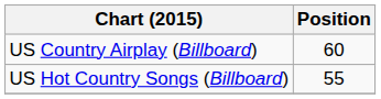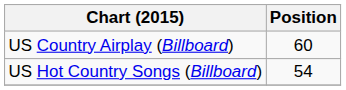US Hot Country Songs (Billboard) | Position: 55 -> 54
